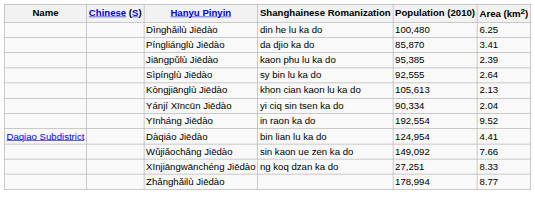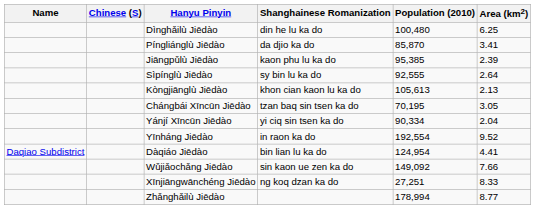+ row: Chángbái Xīncūn Jiēdào | tzan baq sin tsen ka do | 70,195 | 3.05
